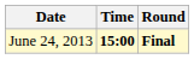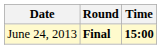columns swapped: Time <-> Round
